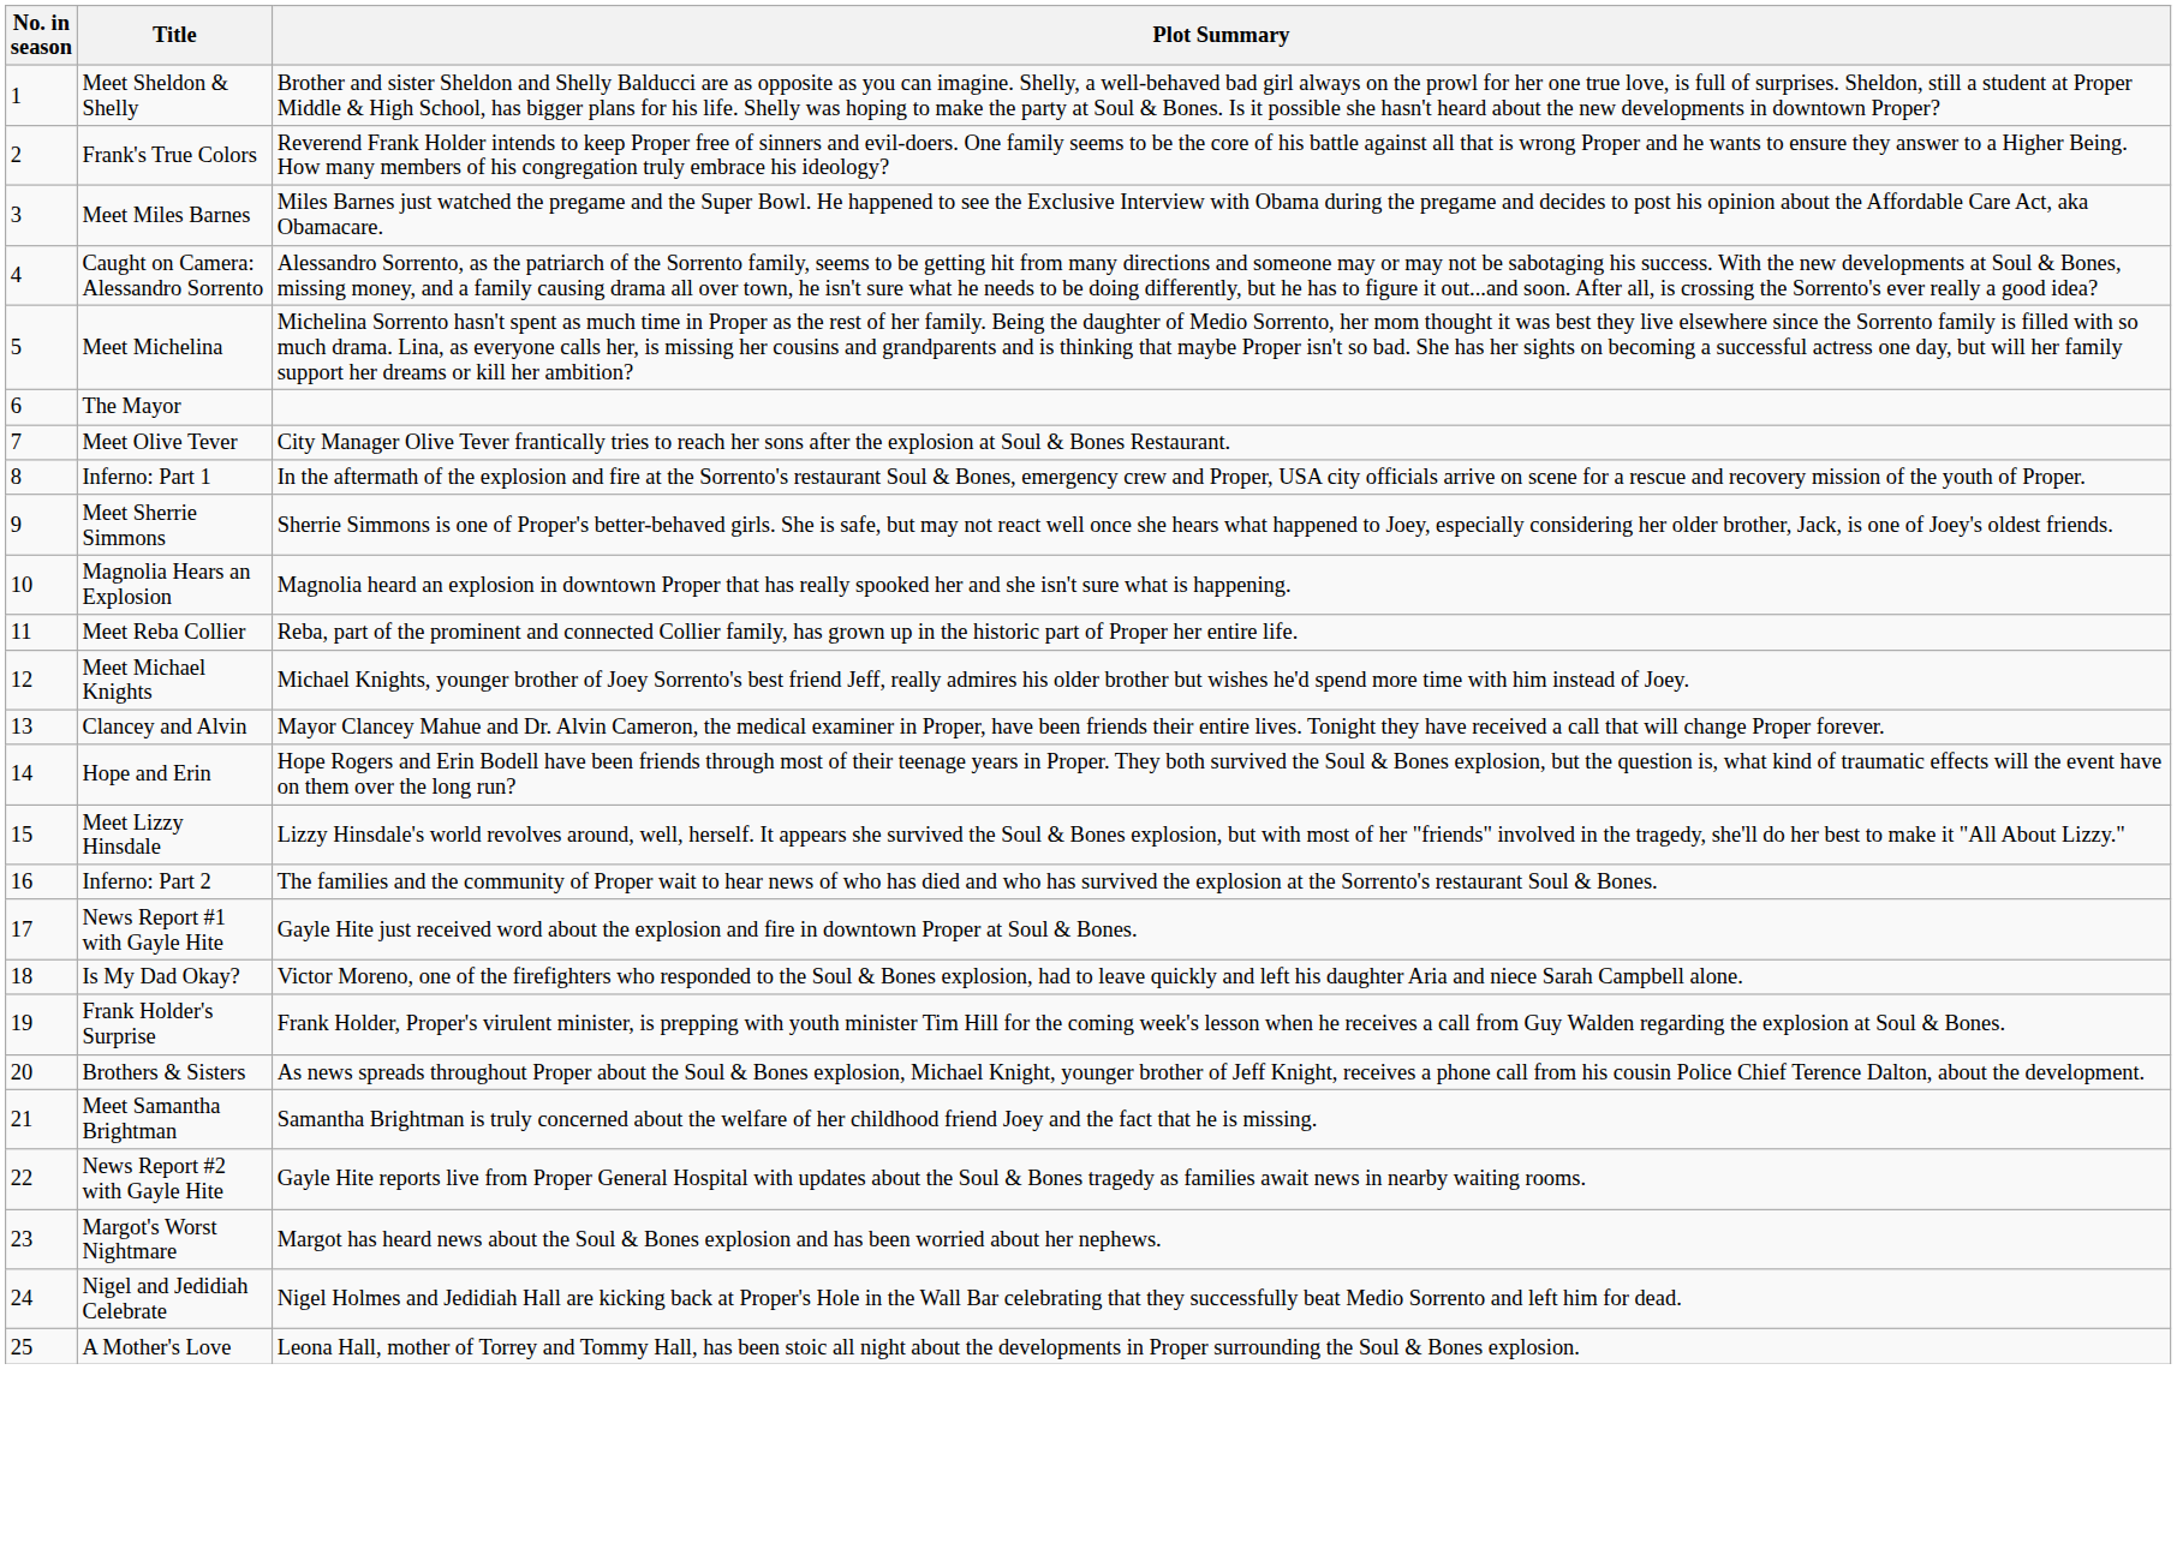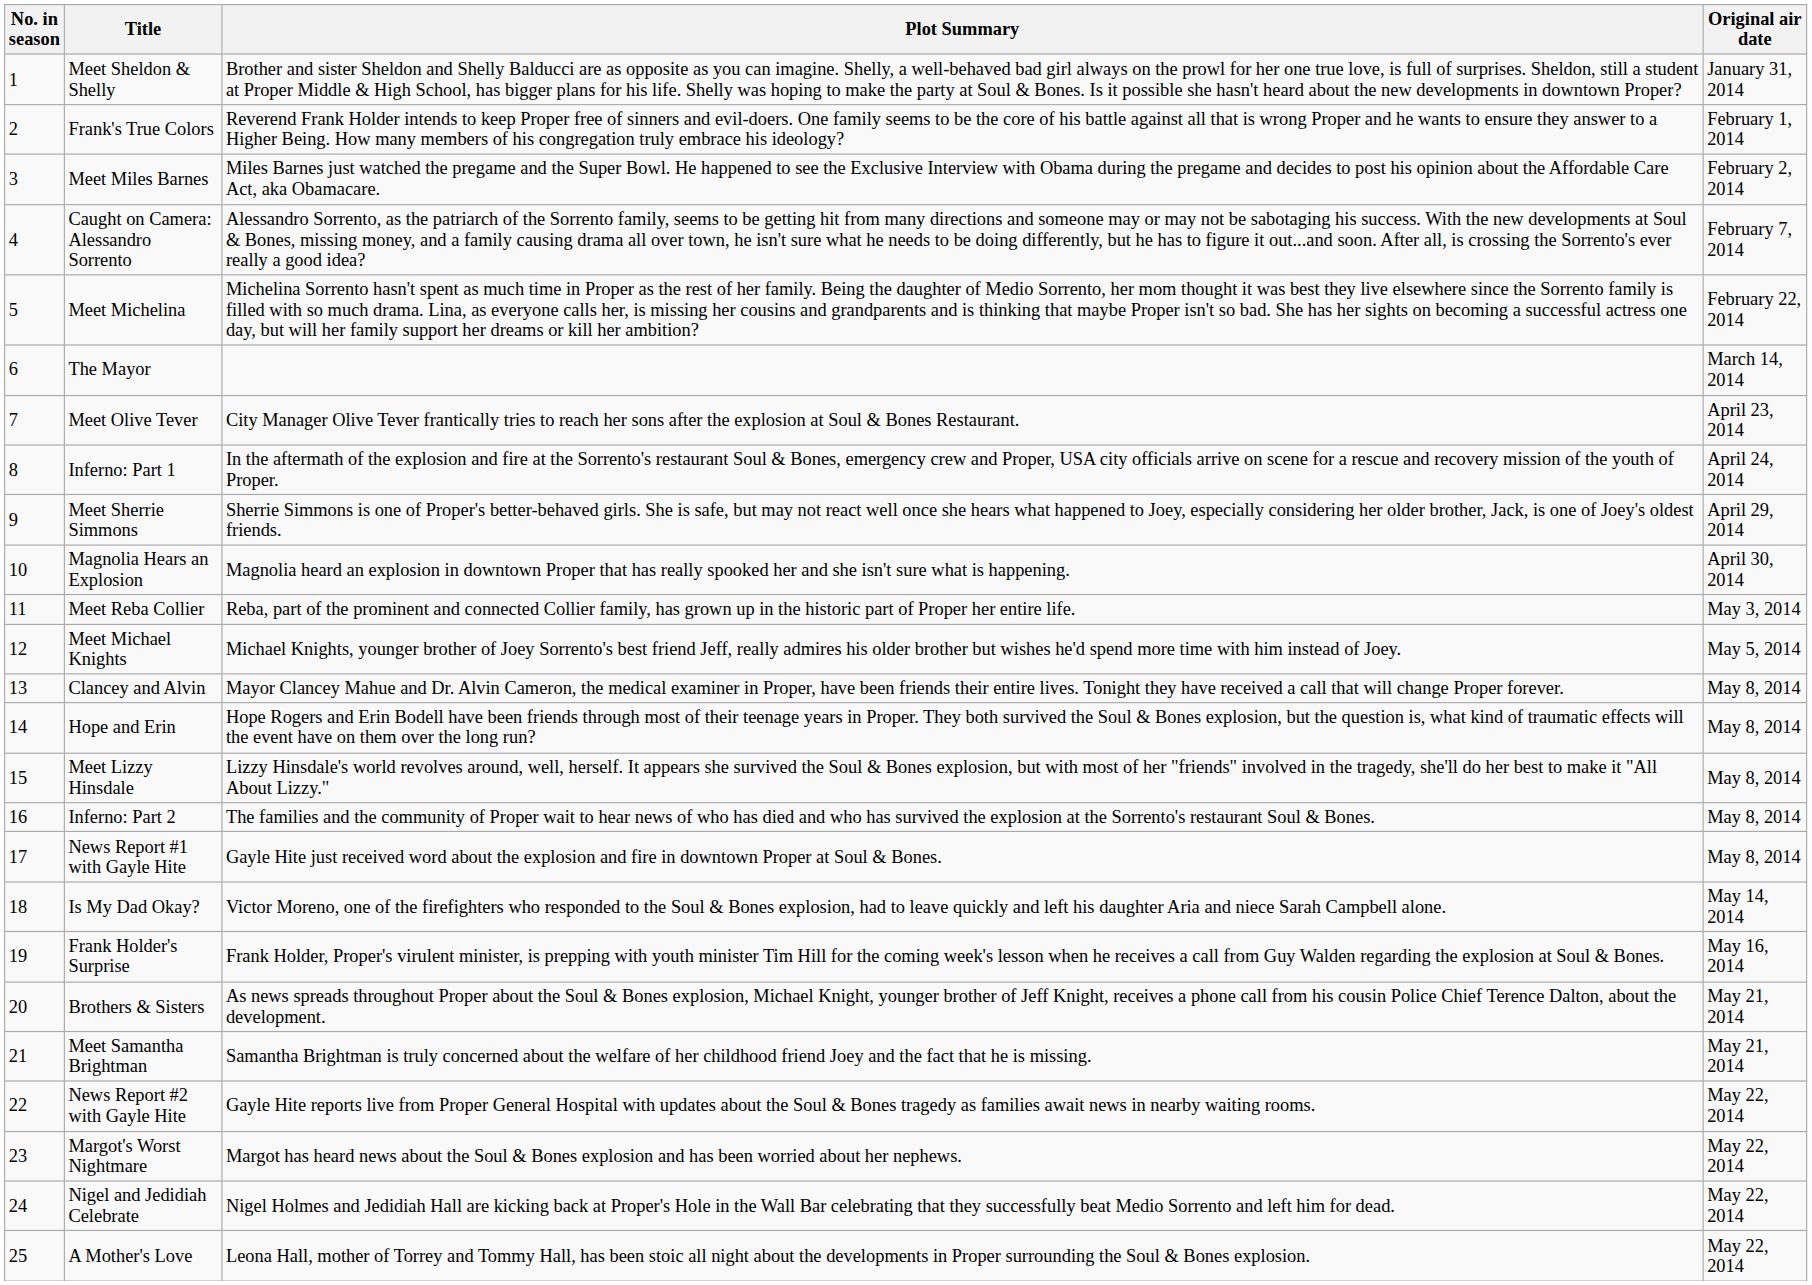+ column: Original air date | January 31, 2014 | February 1, 2014 | February 2, 2014 | February 7, 2014 | February 22, 2014 | March 14, 2014 | April 23, 2014 | April 24, 2014 | April 29, 2014 | April 30, 2014 | May 3, 2014 | May 5, 2014 | May 8, 2014 | May 8, 2014 | May 8, 2014 | May 8, 2014 | May 8, 2014 | May 14, 2014 | May 16, 2014 | May 21, 2014 | May 21, 2014 | May 22, 2014 | May 22, 2014 | May 22, 2014 | May 22, 2014
